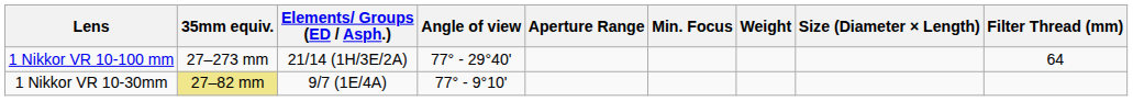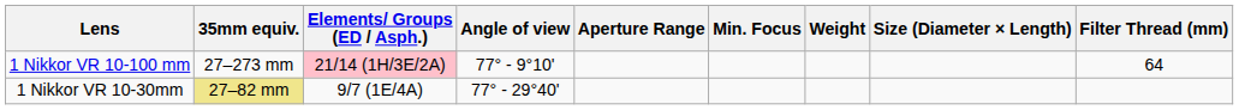1 Nikkor VR 10-100 mm | Elements/ Groups (ED / Asph.): no background -> pink background
1 Nikkor VR 10-100 mm | Angle of view: 77° - 29°40' -> 77° - 9°10'
1 Nikkor VR 10-30mm | Angle of view: 77° - 9°10' -> 77° - 29°40'
